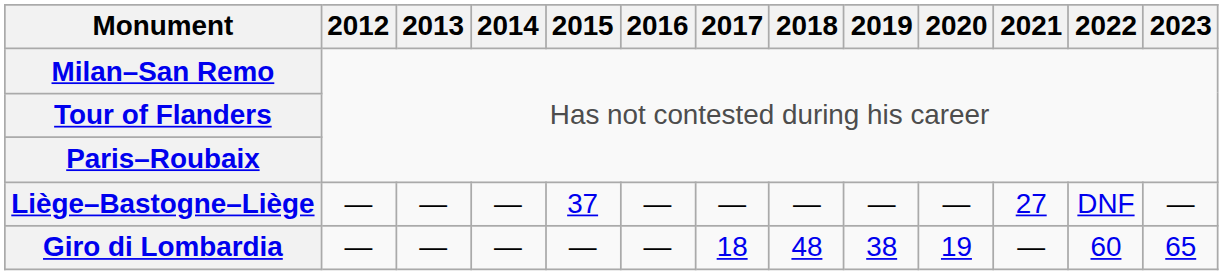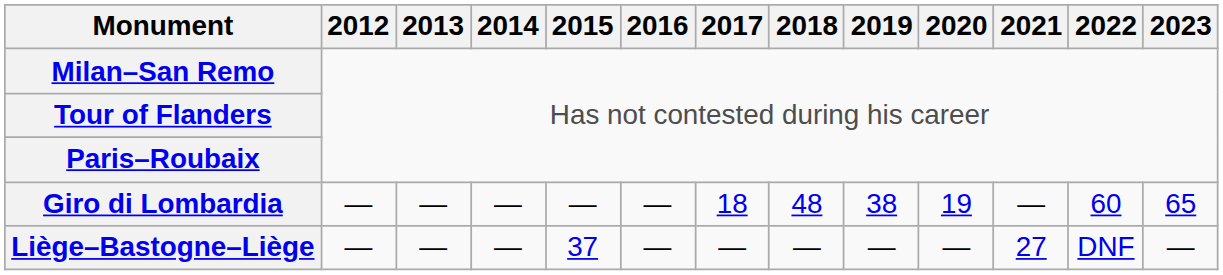rows swapped: Liège–Bastogne–Liège <-> Giro di Lombardia
